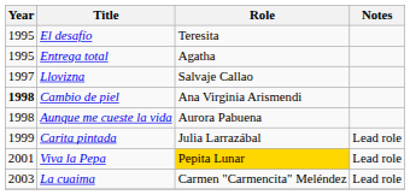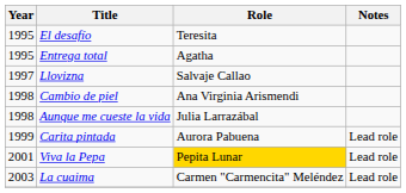Cambio de piel | Year: bold -> normal
Aunque me cueste la vida | Role: Aurora Pabuena -> Julia Larrazábal
Carita pintada | Role: Julia Larrazábal -> Aurora Pabuena
